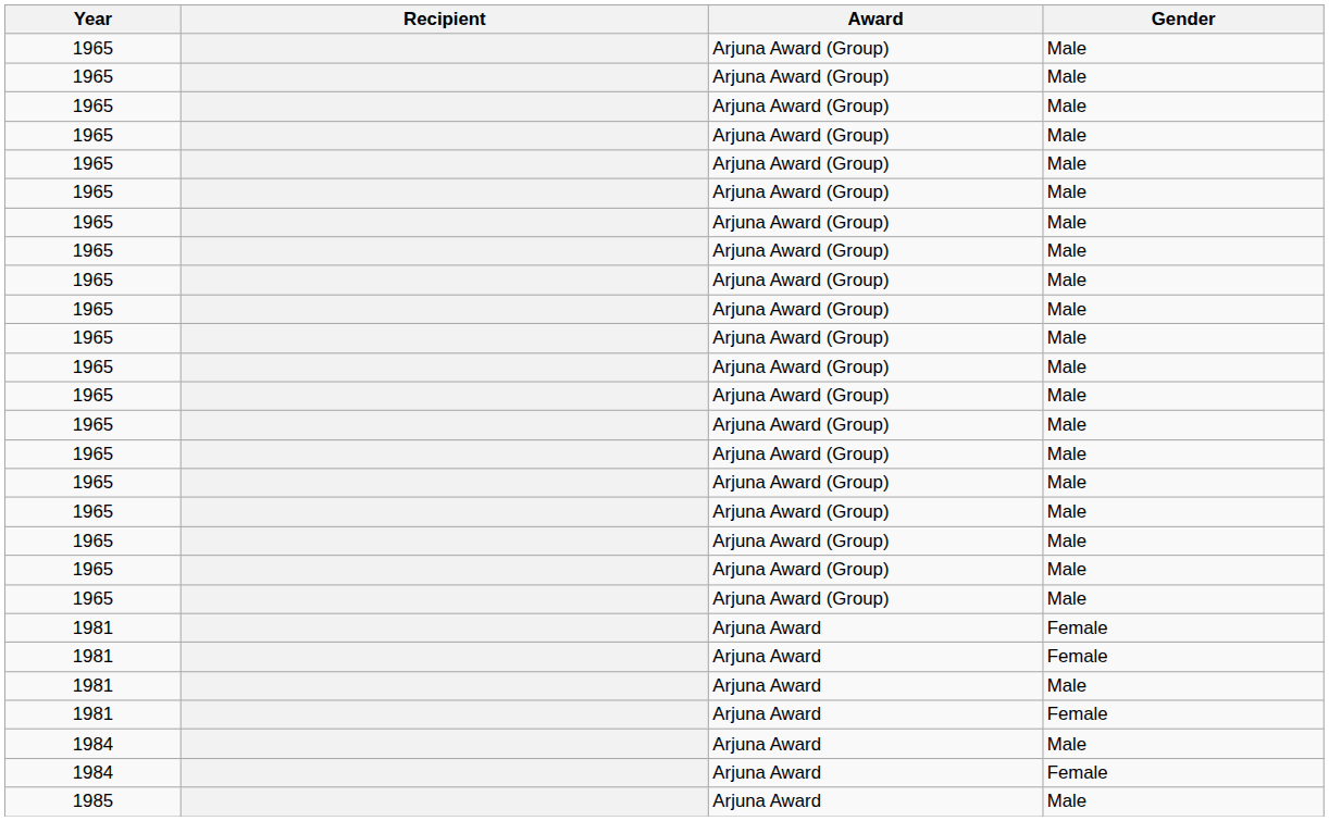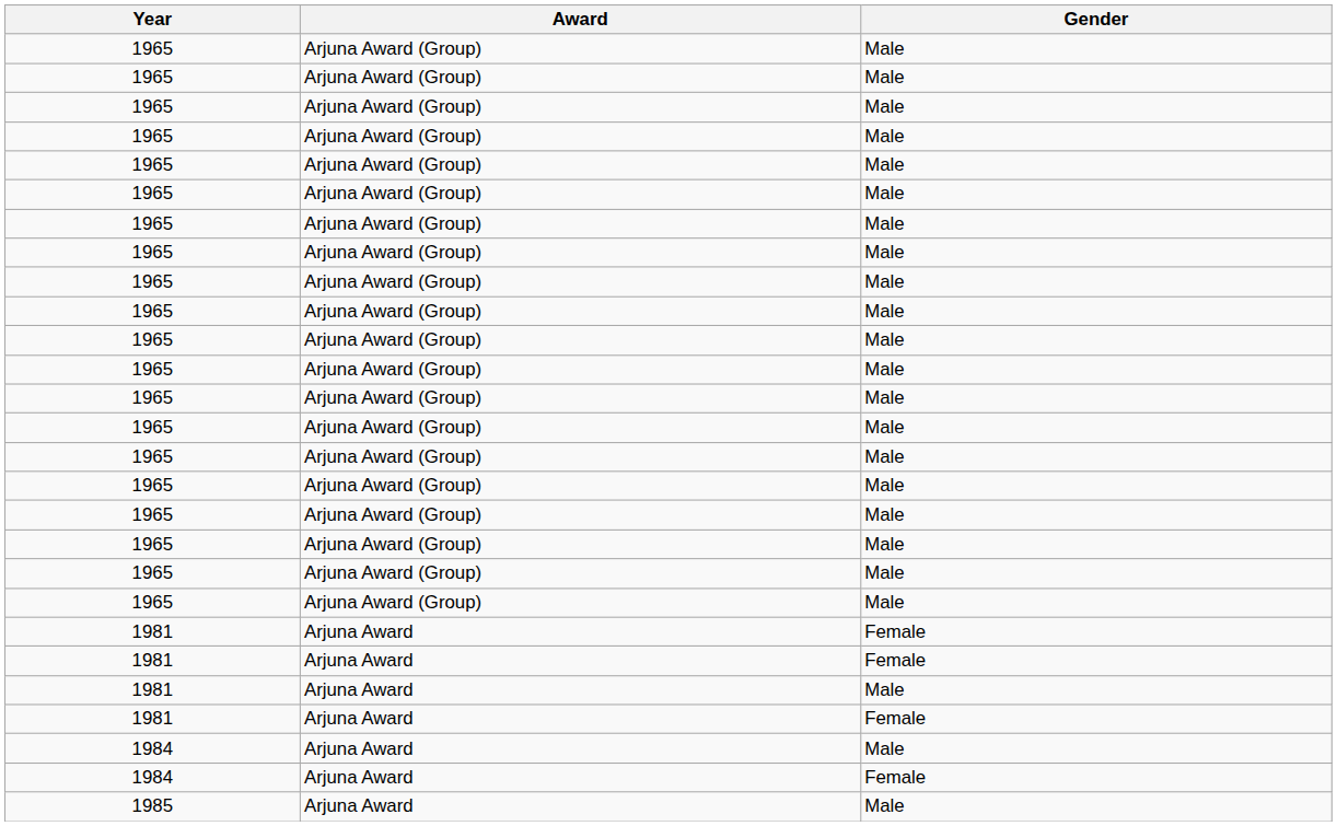- column: Recipient
